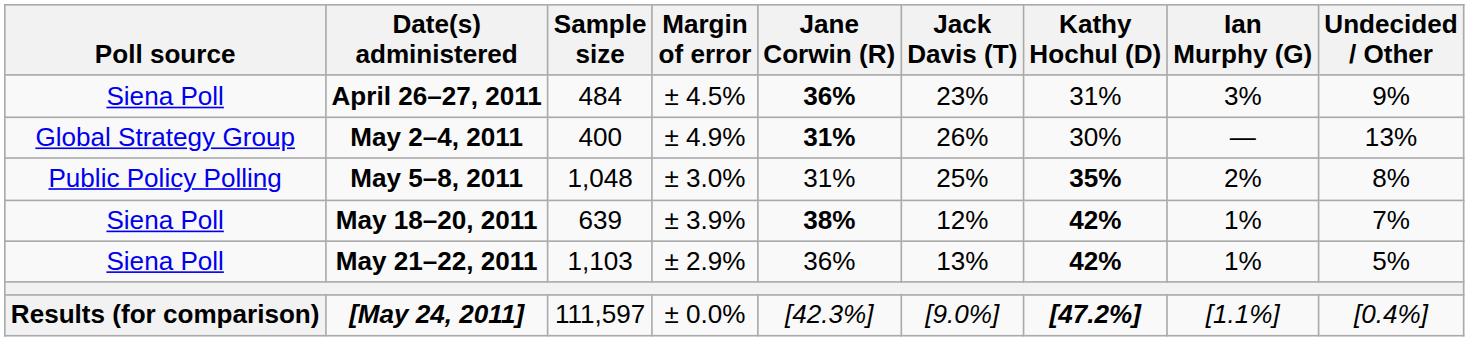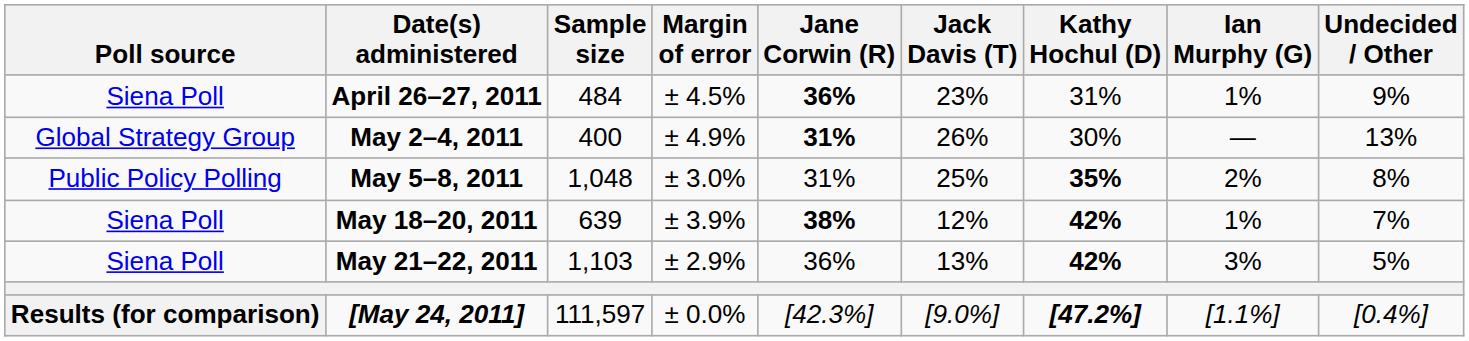April 26–27, 2011 | Ian Murphy (G): 3% -> 1%
May 21–22, 2011 | Ian Murphy (G): 1% -> 3%
